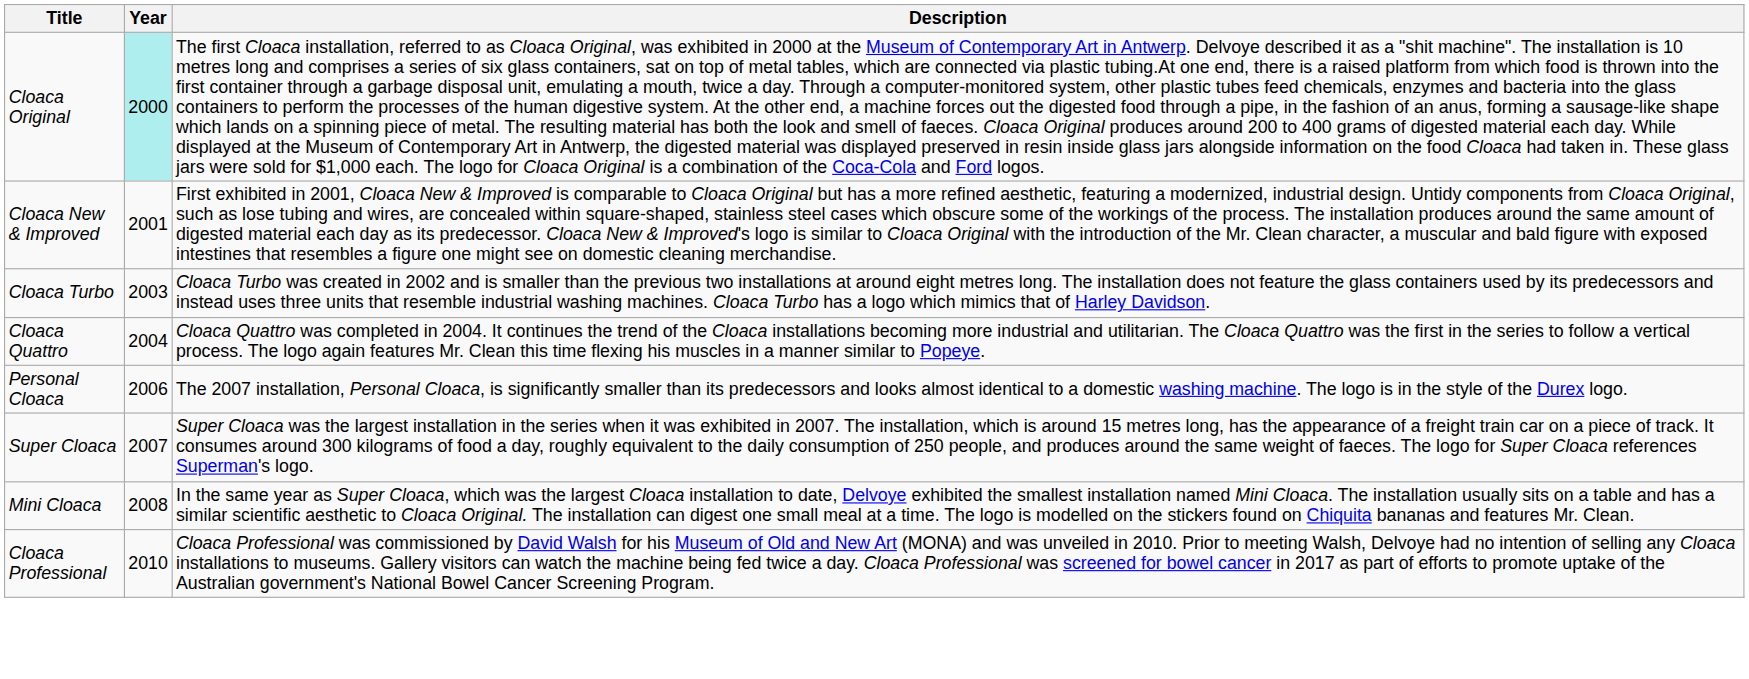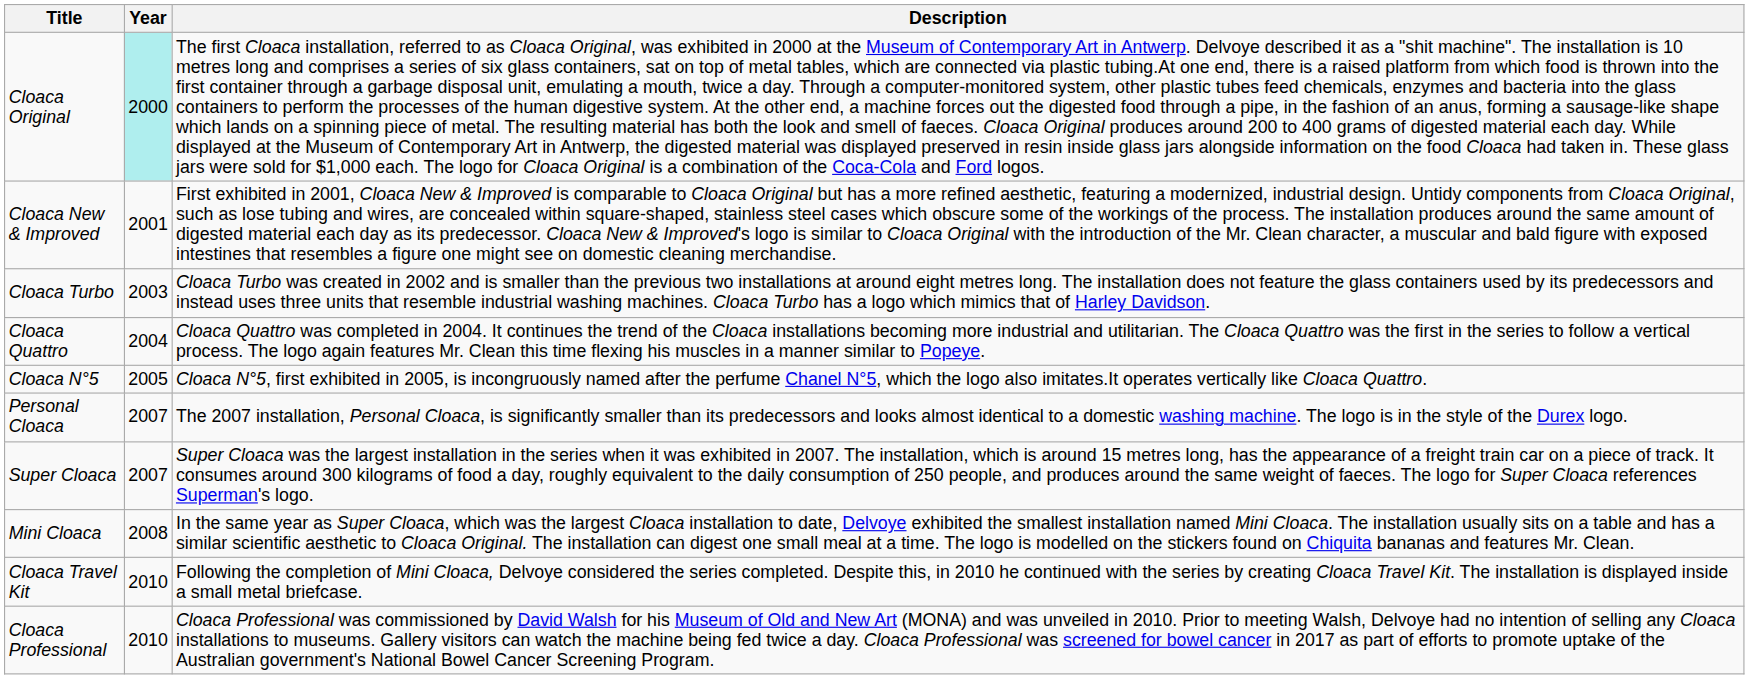+ row: Cloaca N°5 | 2005 | Cloaca N°5, first exhibited in 2005, is incongruously named after the perfume Chanel N°5, which the logo also imitates.It operates vertically like Cloaca Quattro.
Personal Cloaca | Year: 2006 -> 2007
+ row: Cloaca Travel Kit | 2010 | Following the completion of Mini Cloaca, Delvoye considered the series completed. Despite this, in 2010 he continued with the series by creating Cloaca Travel Kit. The installation is displayed inside a small metal briefcase.
